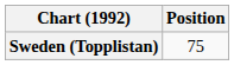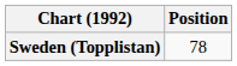Sweden (Topplistan) | Position: 75 -> 78
